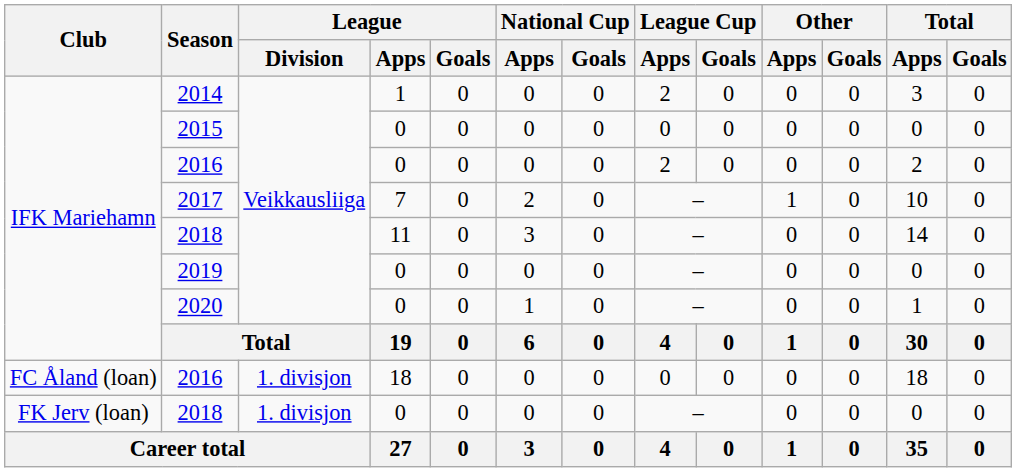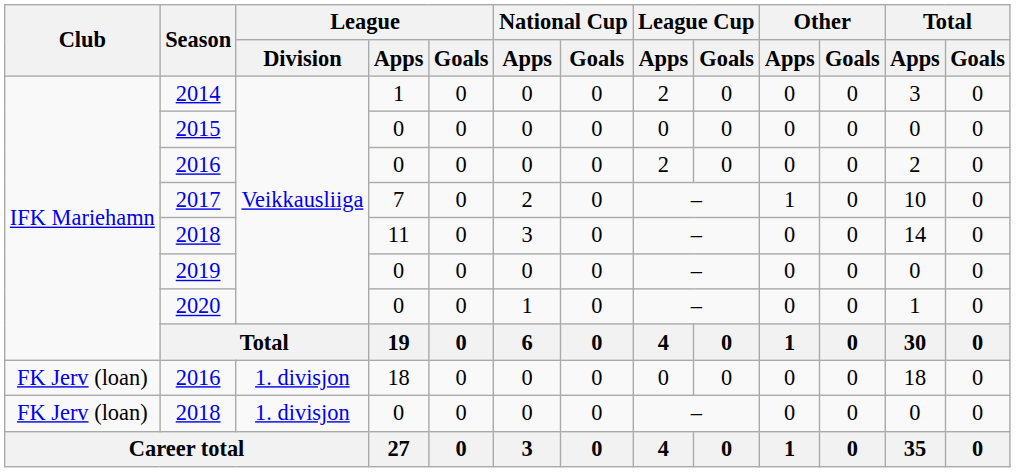2016 / 18 | Club: FC Åland (loan) -> FK Jerv (loan)
